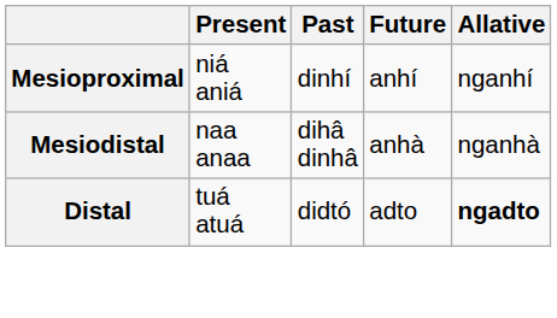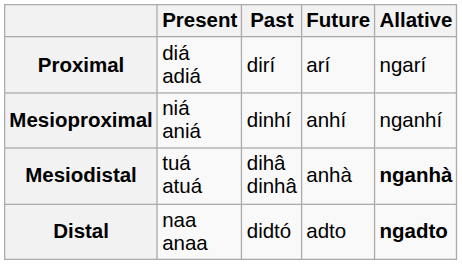+ row: Proximal | diá adiá | dirí | arí | ngarí
Mesiodistal | Present: naa anaa -> tuá atuá
Mesiodistal | Allative: normal -> bold
Distal | Present: tuá atuá -> naa anaa
